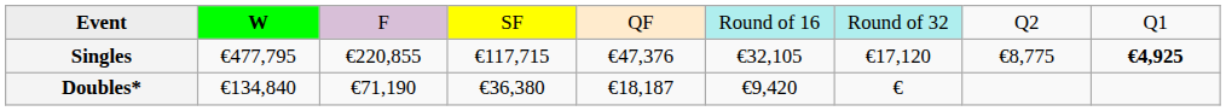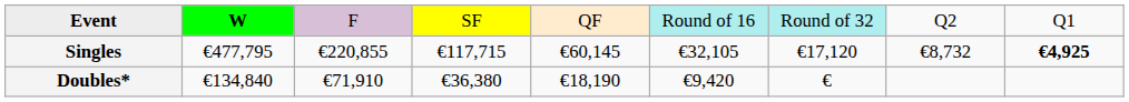Singles | column 5: €47,376 -> €60,145
Singles | column 8: €8,775 -> €8,732
Doubles* | column 3: €71,190 -> €71,910
Doubles* | column 5: €18,187 -> €18,190
